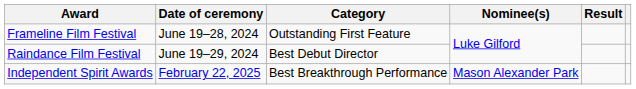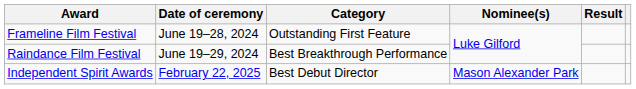Raindance Film Festival | Category: Best Debut Director -> Best Breakthrough Performance
Independent Spirit Awards | Category: Best Breakthrough Performance -> Best Debut Director
